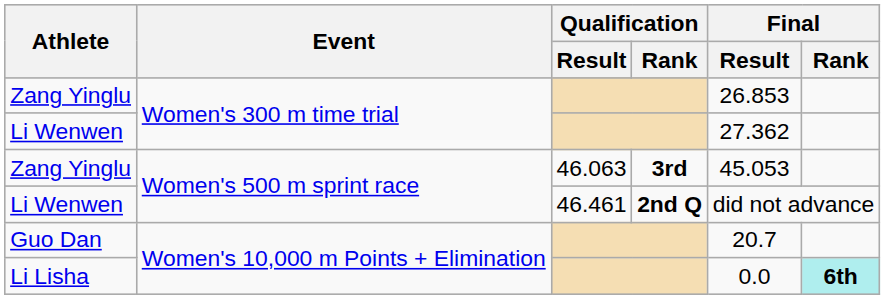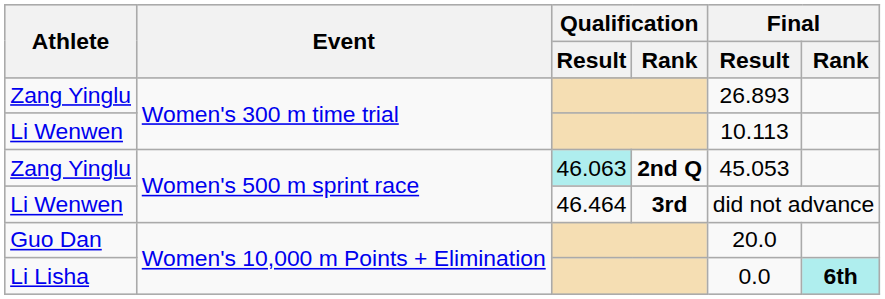Zang Yinglu / Women's 300 m time trial | Final / Result: 26.853 -> 26.893
Li Wenwen / Women's 300 m time trial | Final / Result: 27.362 -> 10.113
Zang Yinglu / Women's 500 m sprint race | Qualification / Result: no background -> paleturquoise background
Zang Yinglu / Women's 500 m sprint race | Qualification / Rank: 3rd -> 2nd Q
Li Wenwen / Women's 500 m sprint race | Qualification / Result: 46.461 -> 46.464
Li Wenwen / Women's 500 m sprint race | Qualification / Rank: 2nd Q -> 3rd
Guo Dan | Final / Result: 20.7 -> 20.0
